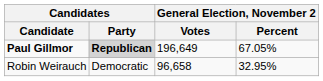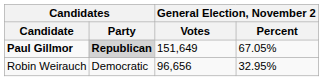Paul Gillmor | General Election, November 2 / Votes: 196,649 -> 151,649
Robin Weirauch | General Election, November 2 / Votes: 96,658 -> 96,656
